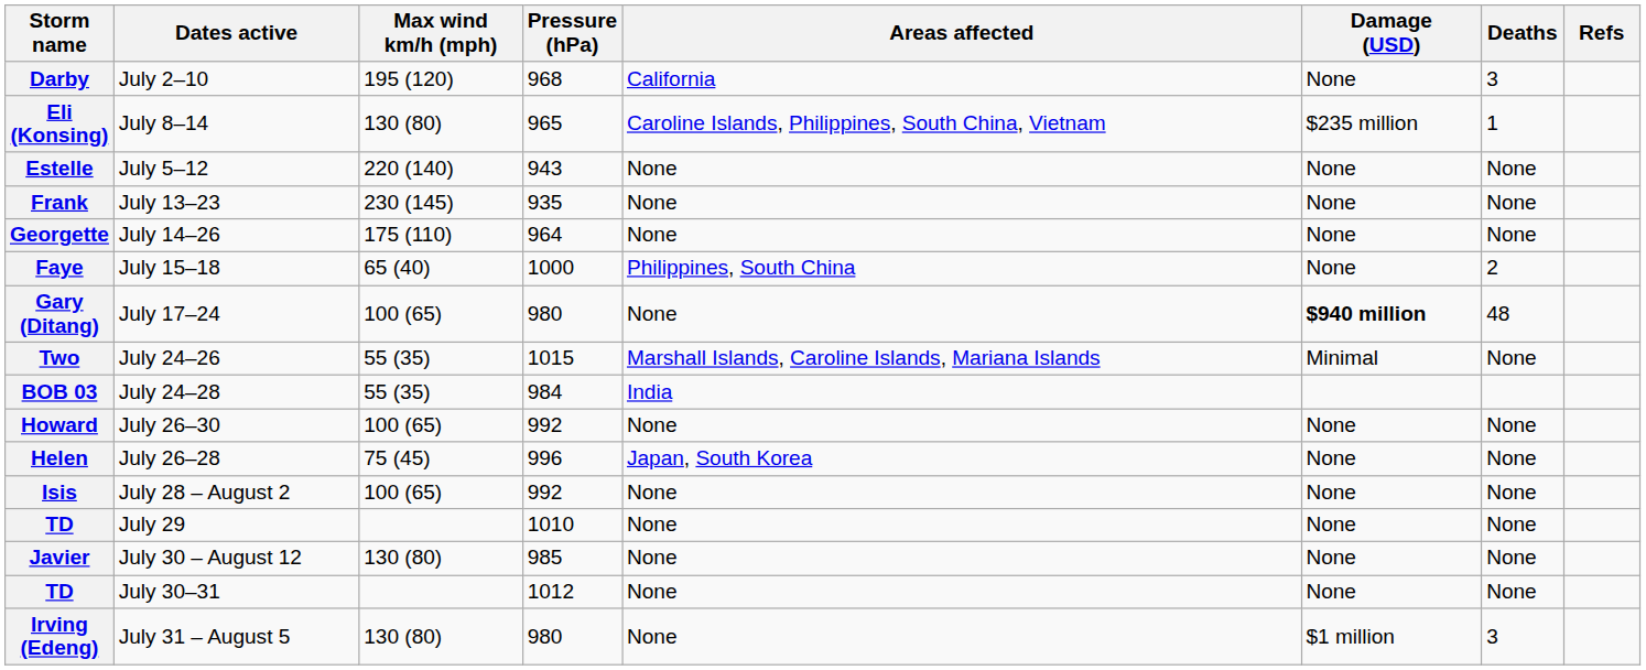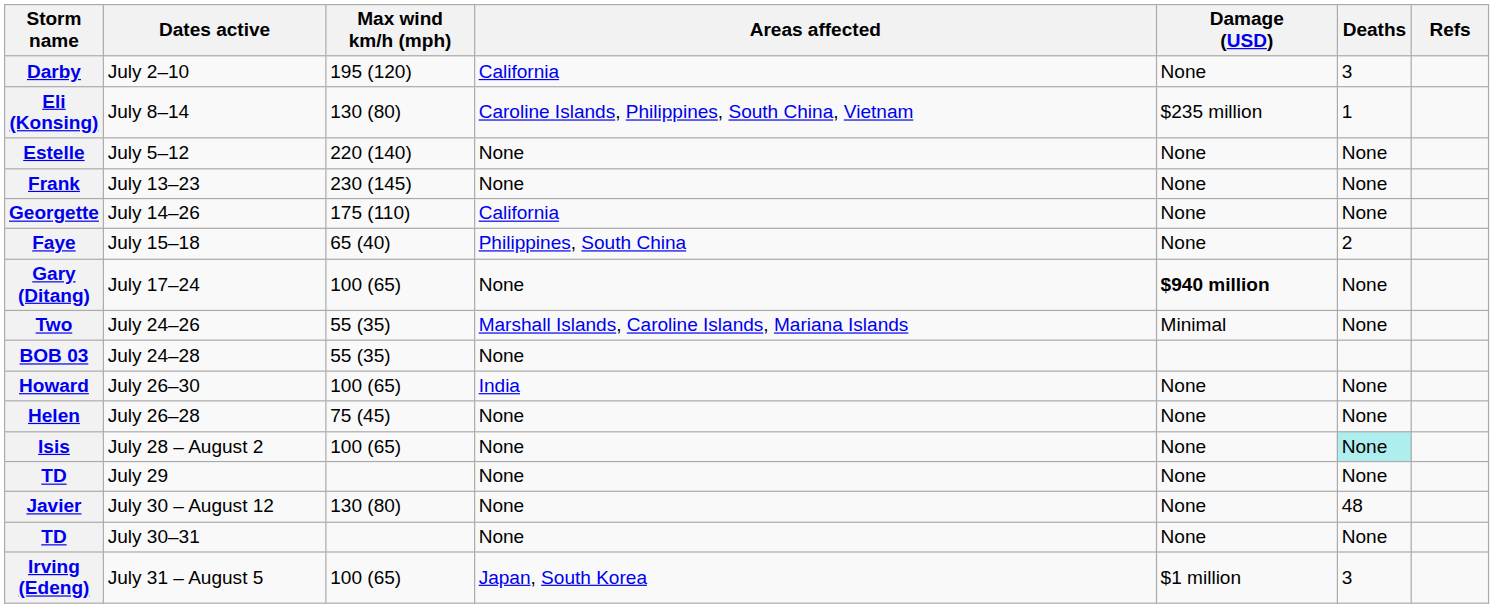- column: Pressure (hPa) | 968 | 965 | 943 | 935 | 964 | 1000 | 980 | 1015 | 984 | 992 | 996 | 992 | 1010 | 985 | 1012 | 980
Georgette | Areas affected: None -> California
Gary (Ditang) | Deaths: 48 -> None
BOB 03 | Areas affected: India -> None
Howard | Areas affected: None -> India
Helen | Areas affected: Japan, South Korea -> None
Isis | Deaths: no background -> paleturquoise background
Javier | Deaths: None -> 48
Irving (Edeng) | Max wind km/h (mph): 130 (80) -> 100 (65)
Irving (Edeng) | Areas affected: None -> Japan, South Korea
